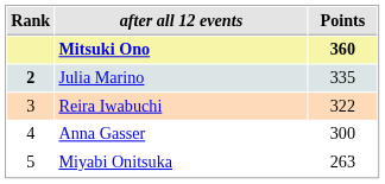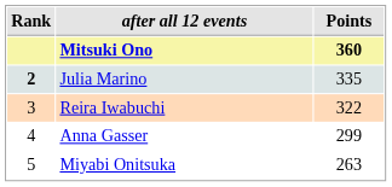Anna Gasser | Points: 300 -> 299
